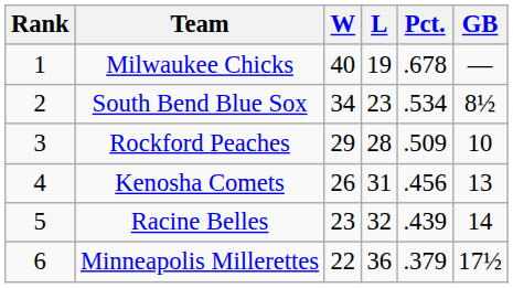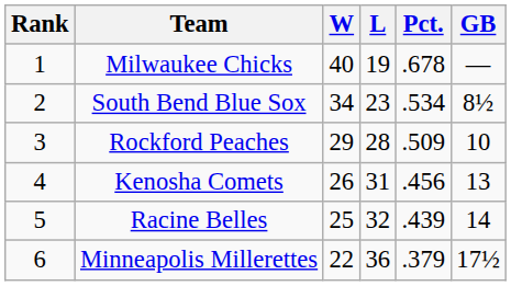Racine Belles | W: 23 -> 25
